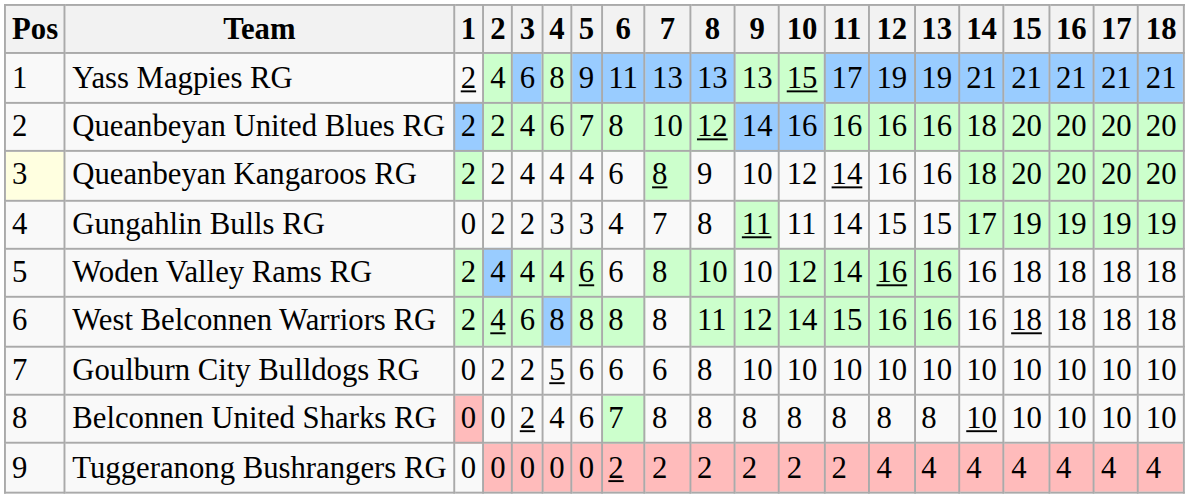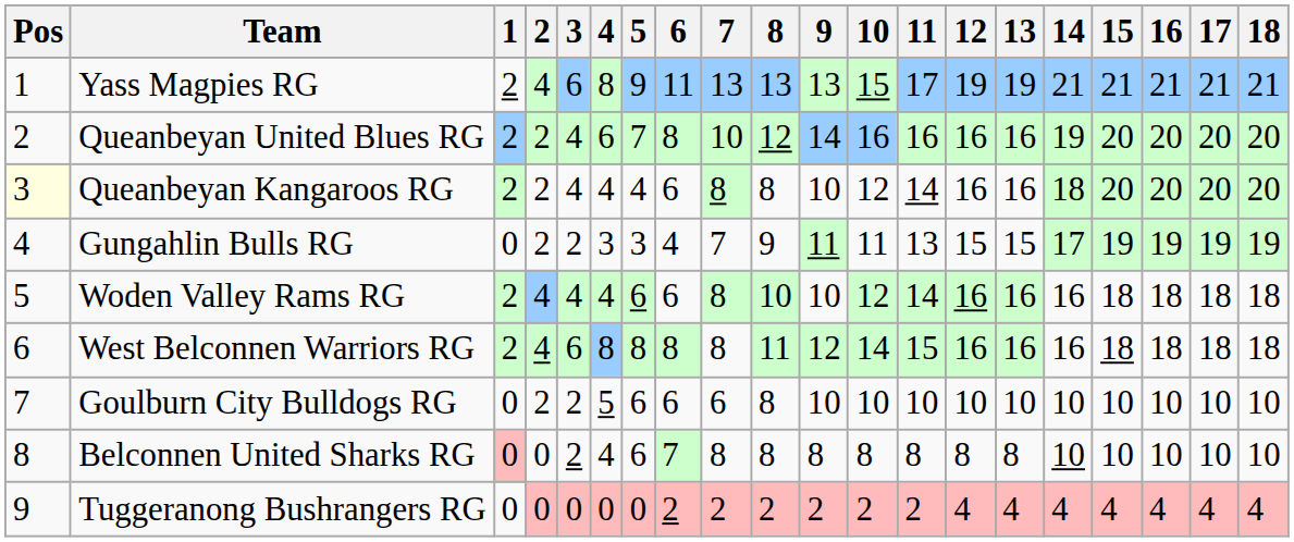Queanbeyan United Blues RG | 14: 18 -> 19
Queanbeyan Kangaroos RG | 8: 9 -> 8
Gungahlin Bulls RG | 8: 8 -> 9
Gungahlin Bulls RG | 11: 14 -> 13
